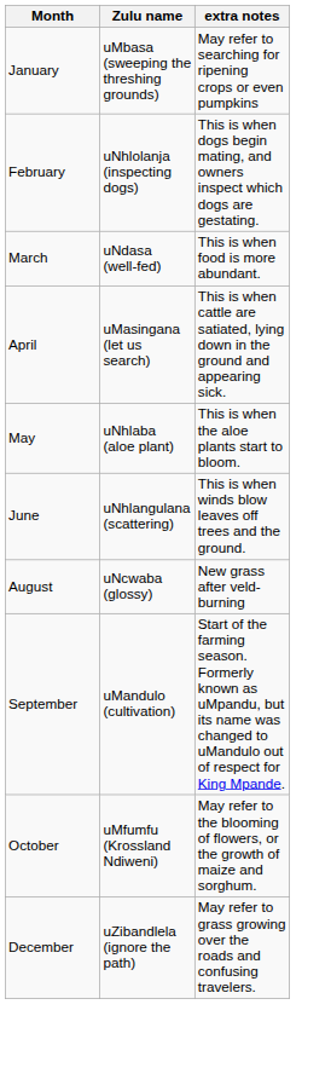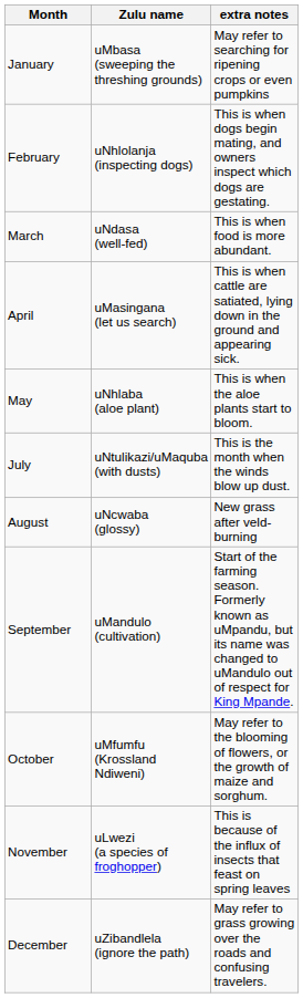- row: June | uNhlangulana (scattering) | This is when winds blow leaves off trees and the ground.
+ row: July | uNtulikazi/uMaquba (with dusts) | This is the month when the winds blow up dust.
+ row: November | uLwezi (a species of froghopper) | This is because of the influx of insects that feast on spring leaves
